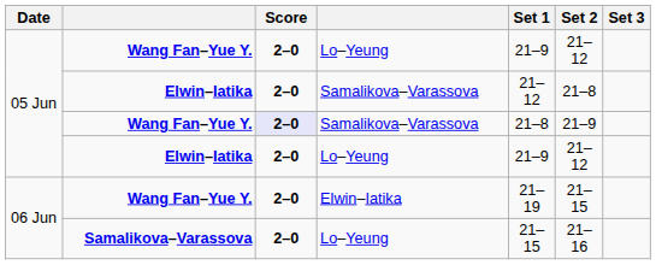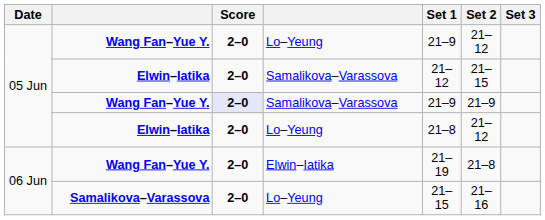Elwin–Iatika / Samalikova–Varassova | Set 2: 21–8 -> 21–15
Wang Fan–Yue Y. / Samalikova–Varassova | Set 1: 21–8 -> 21–9
Elwin–Iatika / Lo–Yeung | Set 1: 21–9 -> 21–8
Wang Fan–Yue Y. / Elwin–Iatika | Set 2: 21–15 -> 21–8
